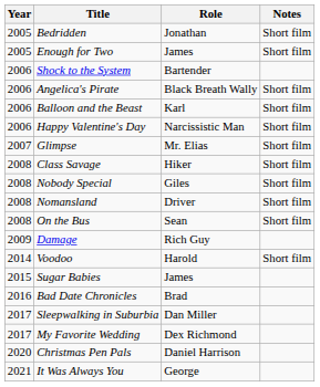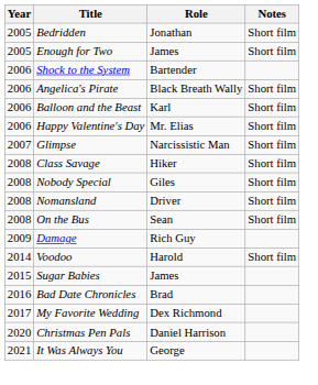Happy Valentine's Day | Role: Narcissistic Man -> Mr. Elias
Glimpse | Role: Mr. Elias -> Narcissistic Man
- row: 2017 | Sleepwalking in Suburbia | Dan Miller
